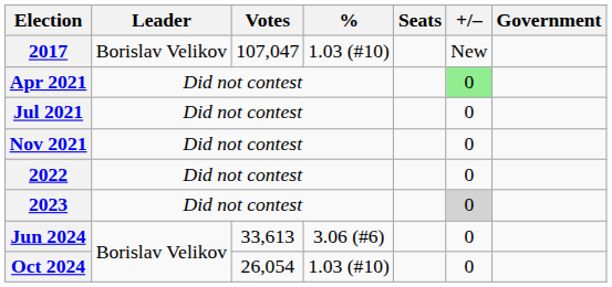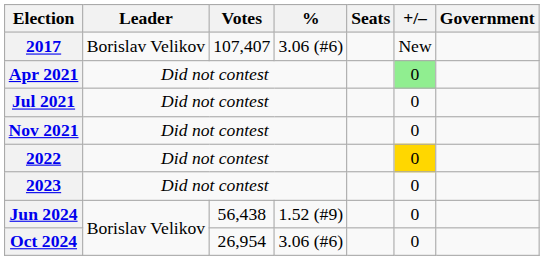2017 | Votes: 107,047 -> 107,407
2017 | %: 1.03 (#10) -> 3.06 (#6)
2022 | +/–: no background -> gold background
2023 | +/–: lightgrey background -> no background
Jun 2024 | Votes: 33,613 -> 56,438
Jun 2024 | %: 3.06 (#6) -> 1.52 (#9)
Oct 2024 | Votes: 26,054 -> 26,954
Oct 2024 | %: 1.03 (#10) -> 3.06 (#6)
